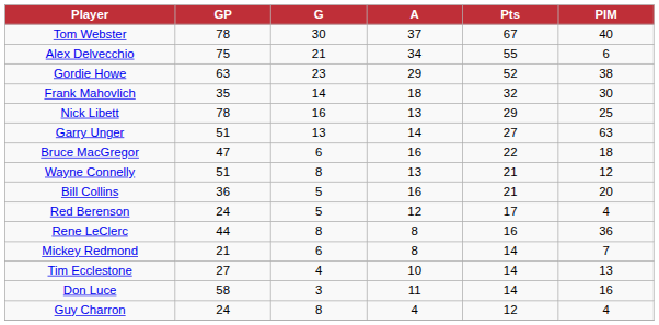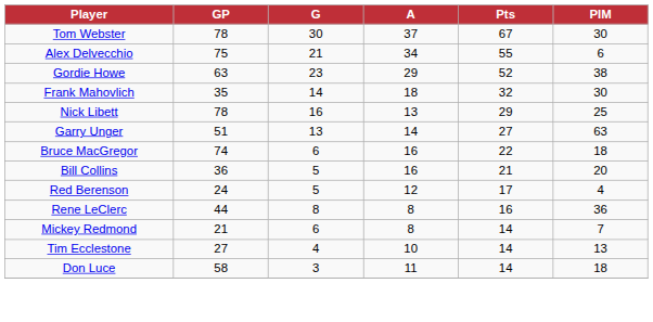Tom Webster | PIM: 40 -> 30
Bruce MacGregor | GP: 47 -> 74
- row: Wayne Connelly | 51 | 8 | 13 | 21 | 12
Don Luce | PIM: 16 -> 18
- row: Guy Charron | 24 | 8 | 4 | 12 | 4
